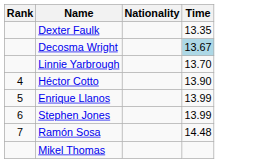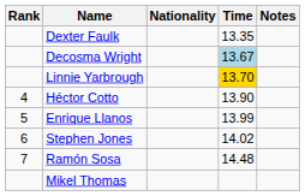+ column: Notes
Linnie Yarbrough | Time: no background -> gold background
Stephen Jones | Time: 13.99 -> 14.02
